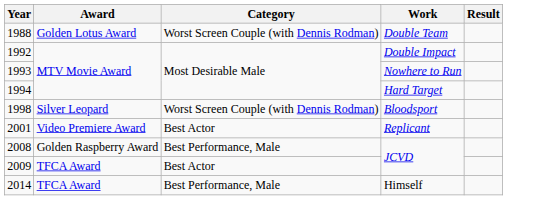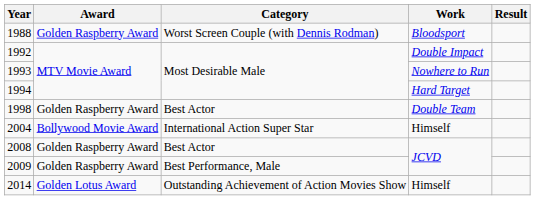1988 | Award: Golden Lotus Award -> Golden Raspberry Award
1988 | Work: Double Team -> Bloodsport
1998 | Award: Silver Leopard -> Golden Raspberry Award
1998 | Category: Worst Screen Couple (with Dennis Rodman) -> Best Actor
1998 | Work: Bloodsport -> Double Team
- row: 2001 | Video Premiere Award | Best Actor | Replicant
+ row: 2004 | Bollywood Movie Award | International Action Super Star | Himself
2008 | Category: Best Performance, Male -> Best Actor
2009 | Award: TFCA Award -> Golden Raspberry Award
2009 | Category: Best Actor -> Best Performance, Male
2014 | Award: TFCA Award -> Golden Lotus Award
2014 | Category: Best Performance, Male -> Outstanding Achievement of Action Movies Show
